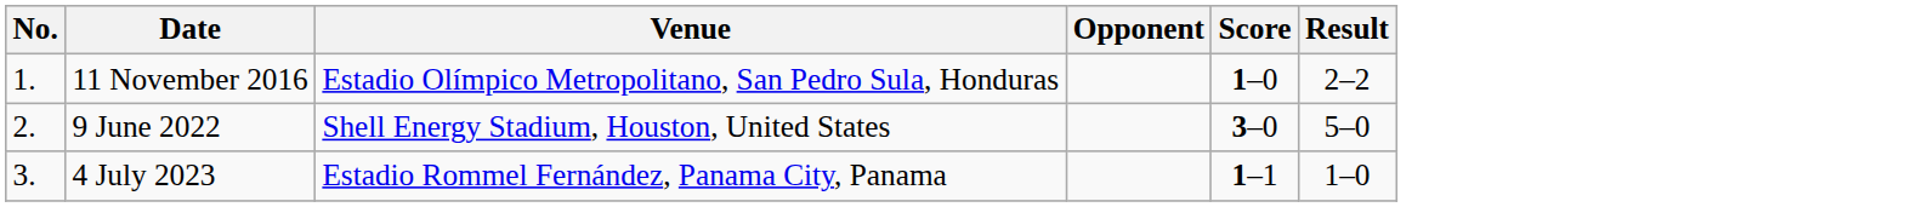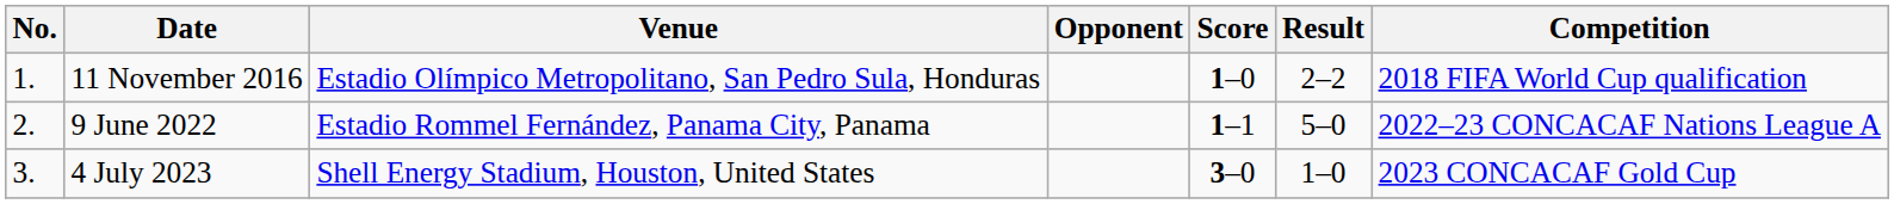+ column: Competition | 2018 FIFA World Cup qualification | 2022–23 CONCACAF Nations League A | 2023 CONCACAF Gold Cup
9 June 2022 | Venue: Shell Energy Stadium, Houston, United States -> Estadio Rommel Fernández, Panama City, Panama
9 June 2022 | Score: 3–0 -> 1–1
4 July 2023 | Venue: Estadio Rommel Fernández, Panama City, Panama -> Shell Energy Stadium, Houston, United States
4 July 2023 | Score: 1–1 -> 3–0
